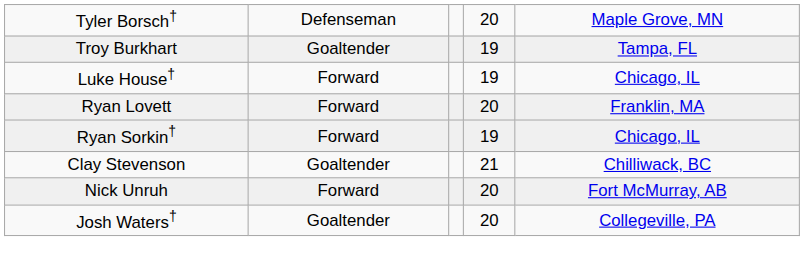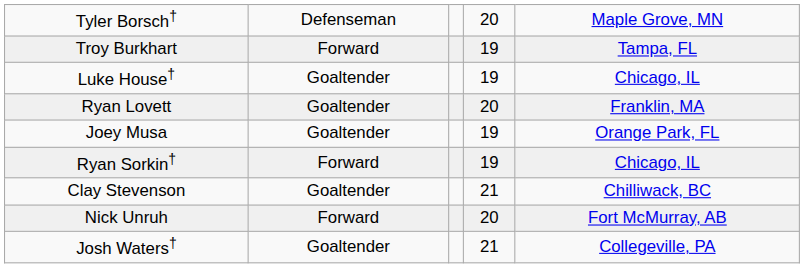Troy Burkhart | column 2: Goaltender -> Forward
Luke House† | column 2: Forward -> Goaltender
Ryan Lovett | column 2: Forward -> Goaltender
+ row: Joey Musa | Goaltender | 19 | Orange Park, FL
Josh Waters† | column 4: 20 -> 21
